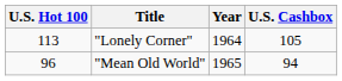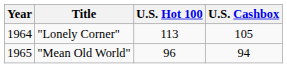columns swapped: Year <-> U.S. Hot 100
